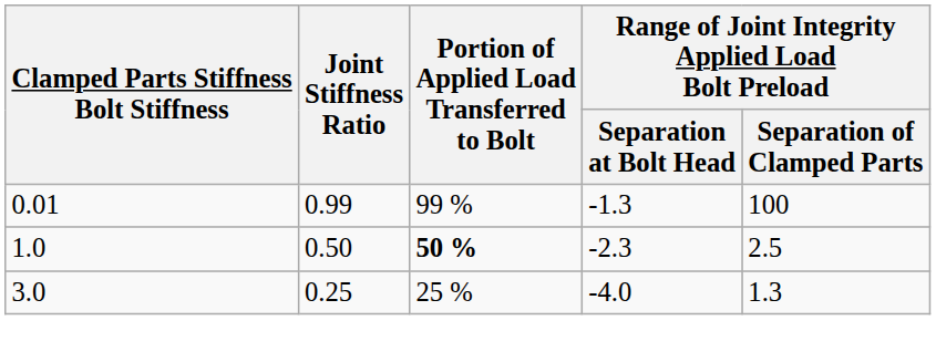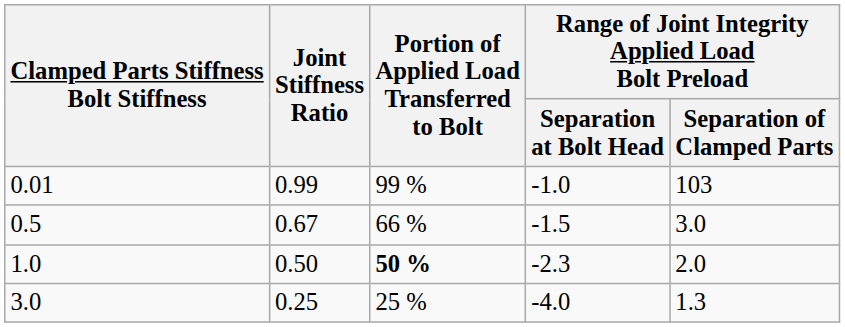0.01 | column 4: -1.3 -> -1.0
0.01 | column 5: 100 -> 103
+ row: 0.5 | 0.67 | 66 % | -1.5 | 3.0
1.0 | column 5: 2.5 -> 2.0
